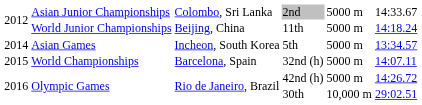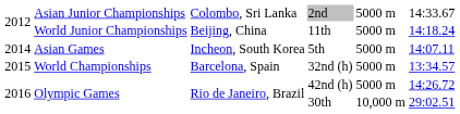5th | column 6: 13:34.57 -> 14:07.11
32nd (h) | column 6: 14:07.11 -> 13:34.57
